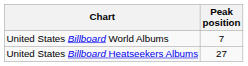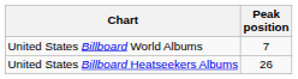United States Billboard Heatseekers Albums | Peak position: 27 -> 26
